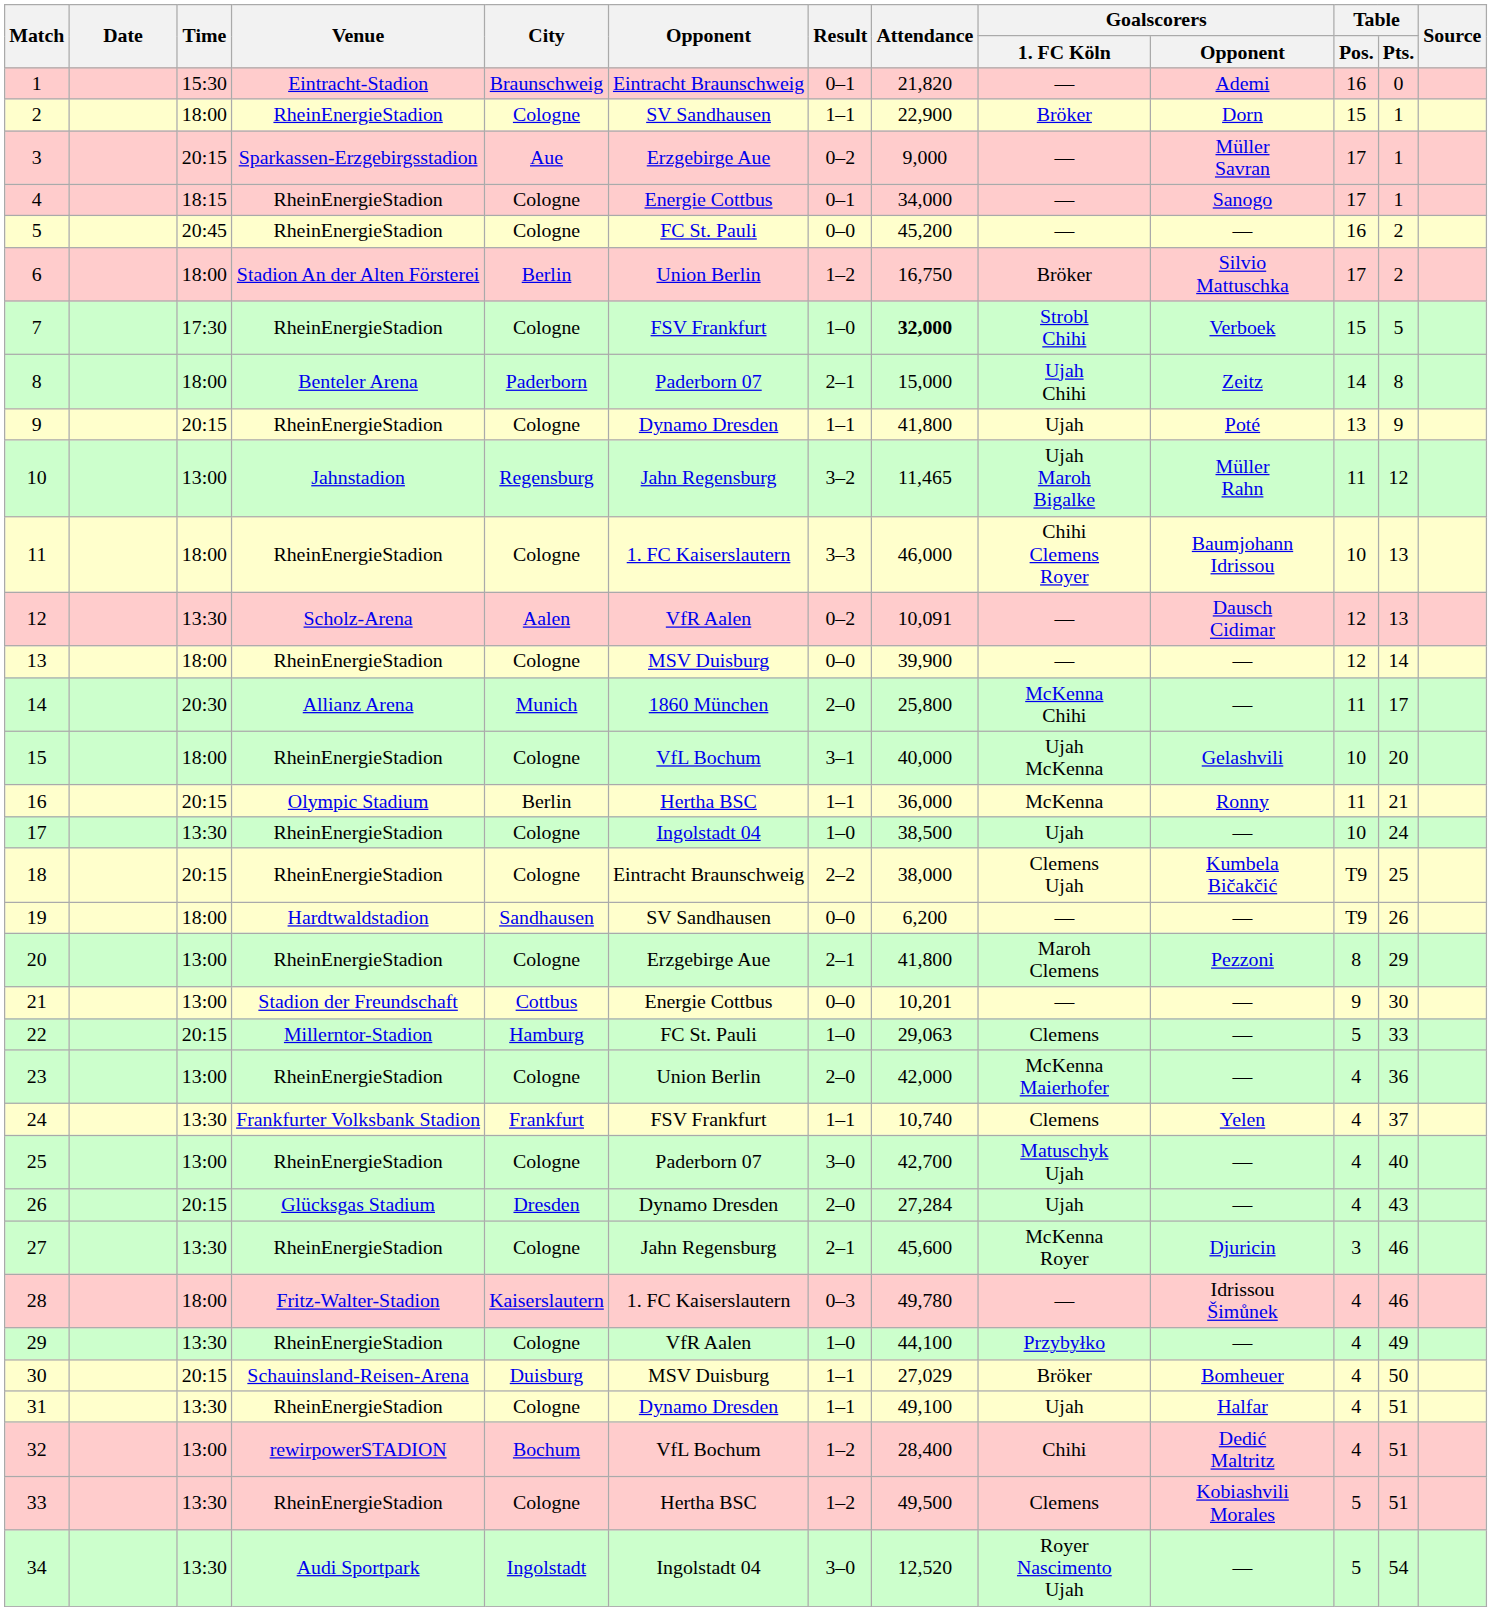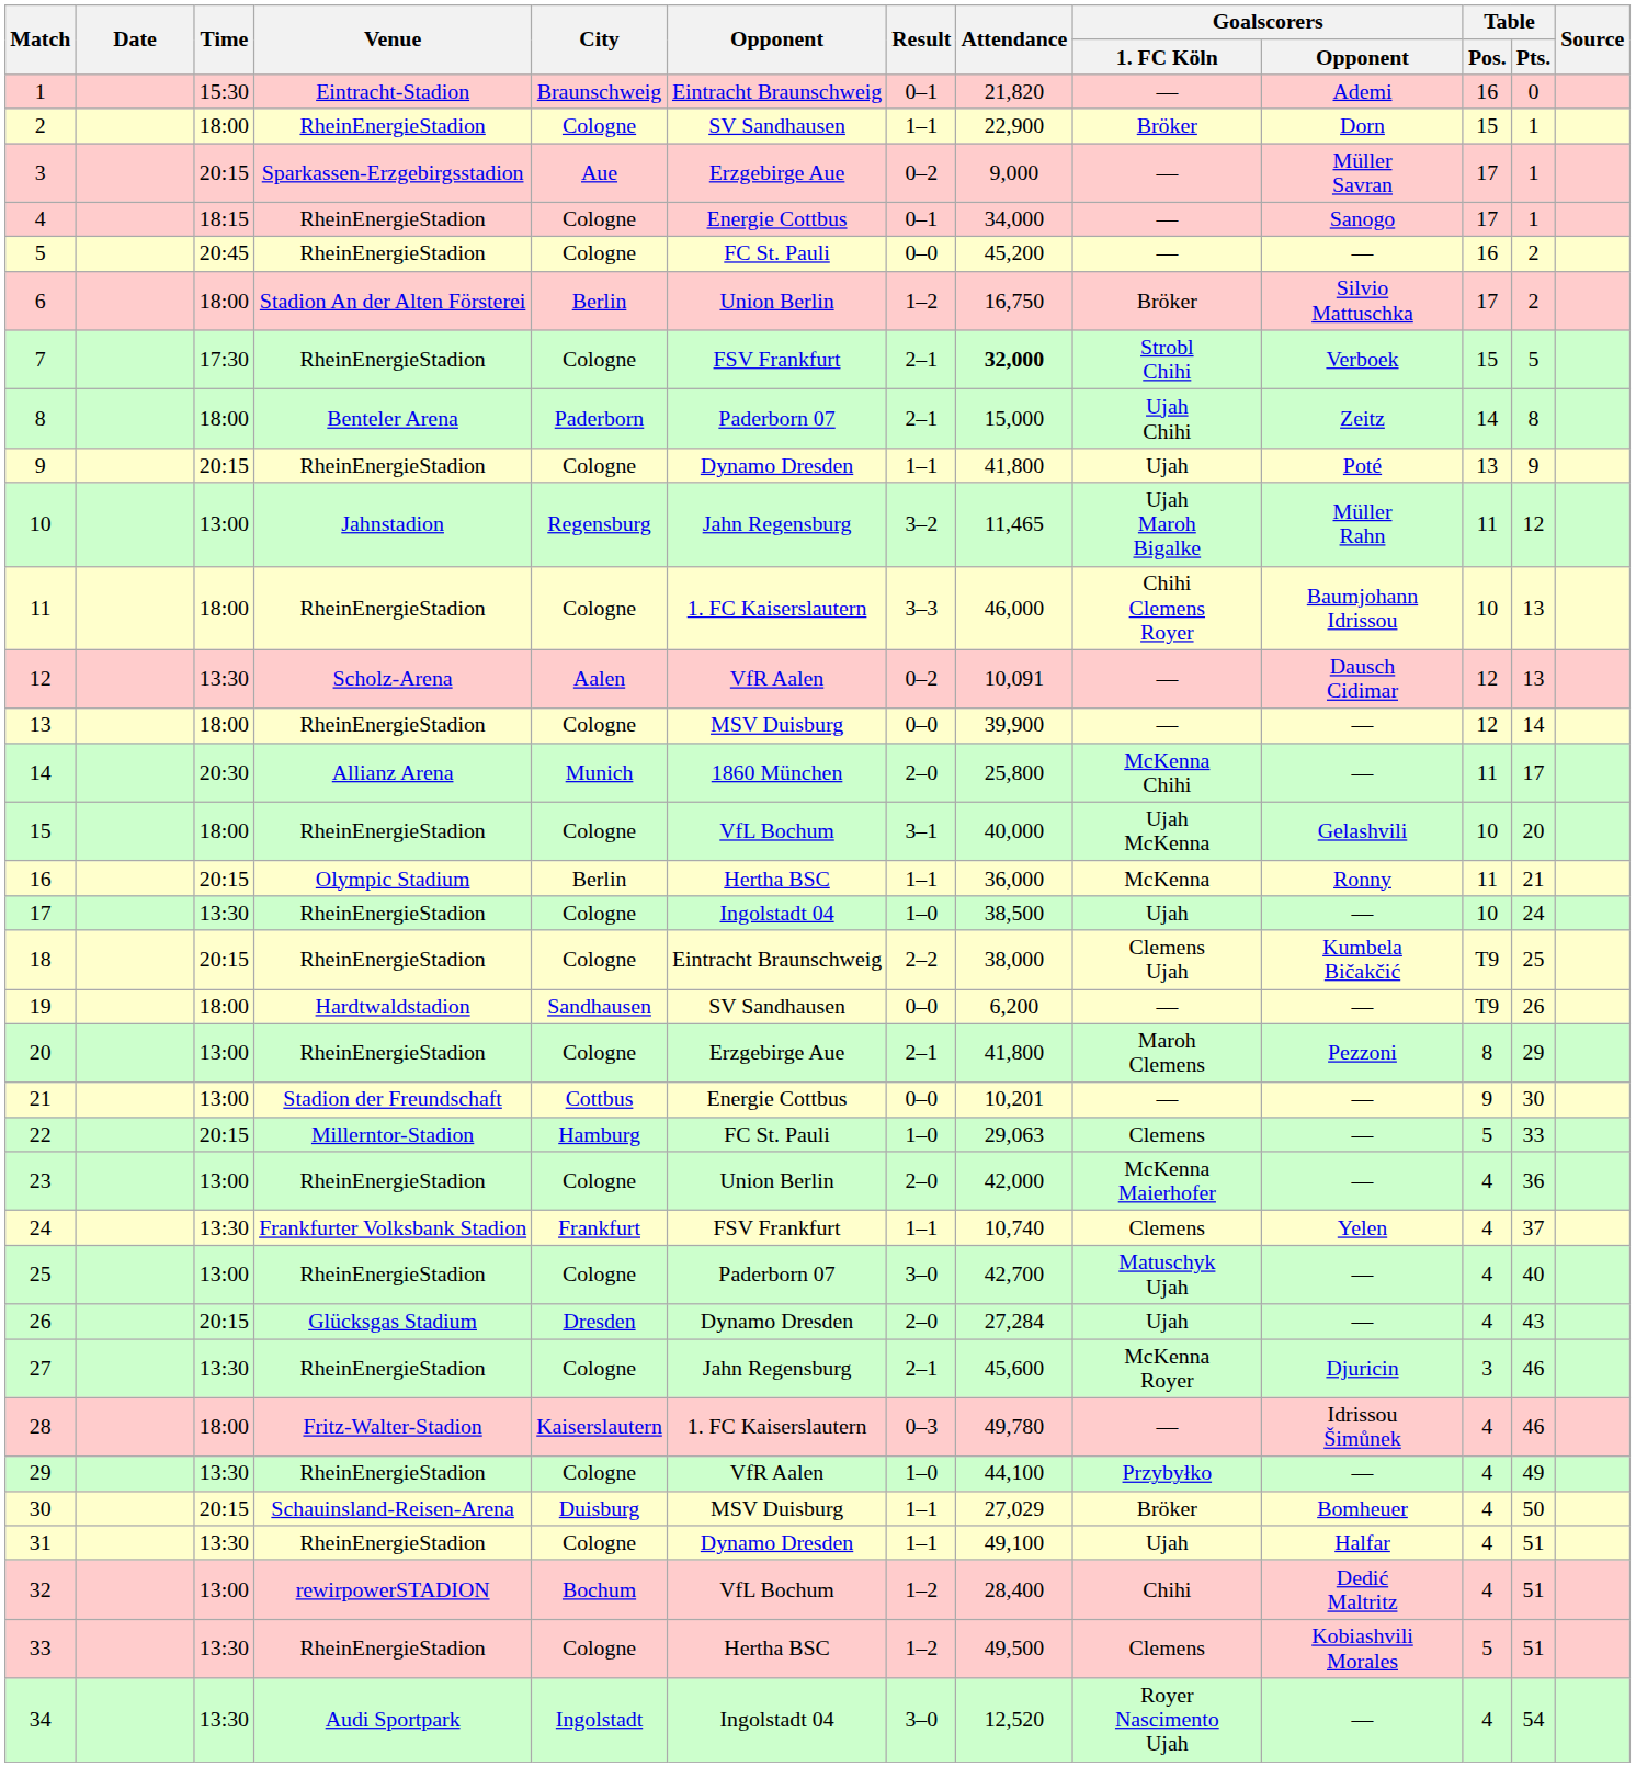7 | Result: 1–0 -> 2–1
34 | Table / Pos.: 5 -> 4
